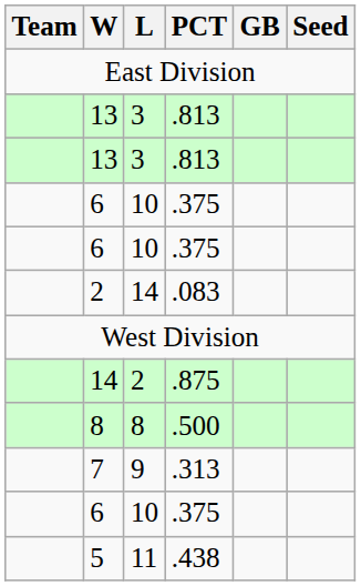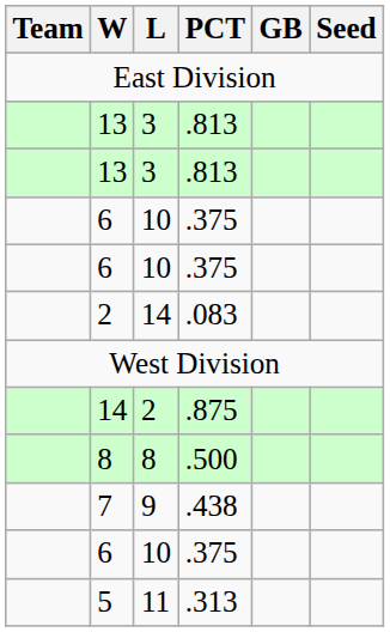7 | PCT: .313 -> .438
5 | PCT: .438 -> .313
